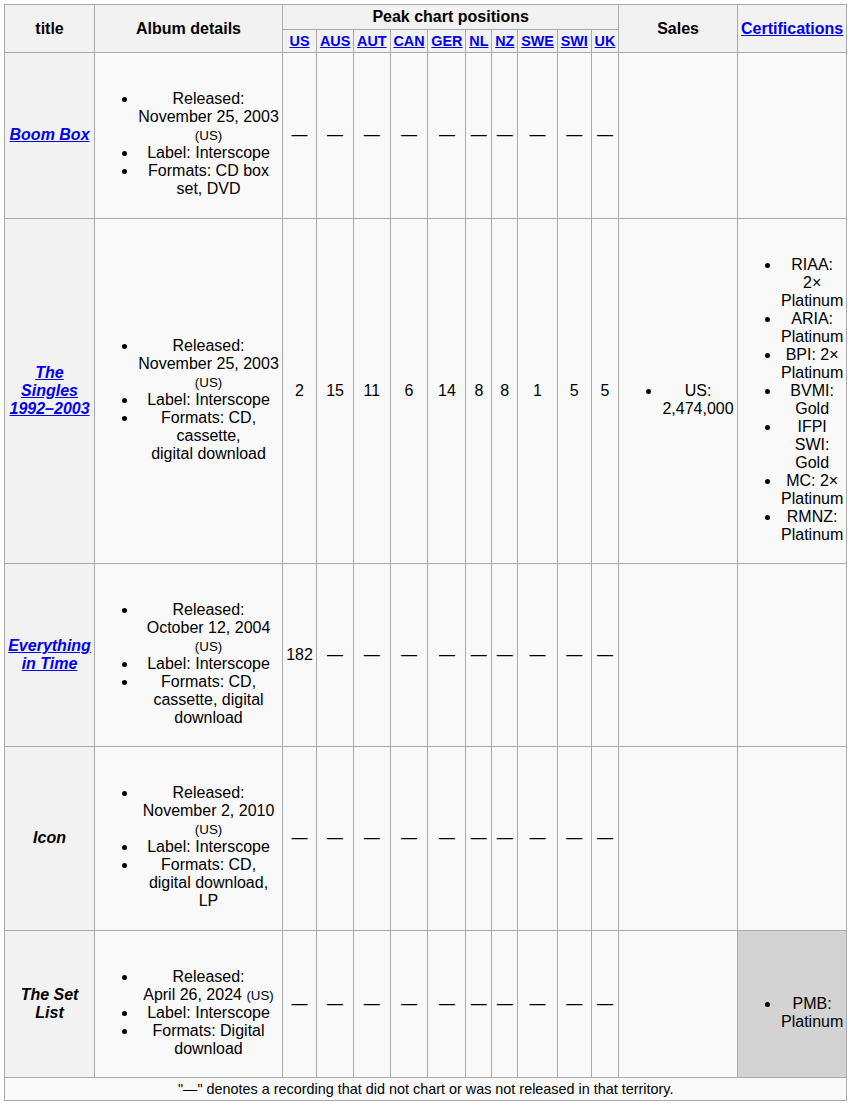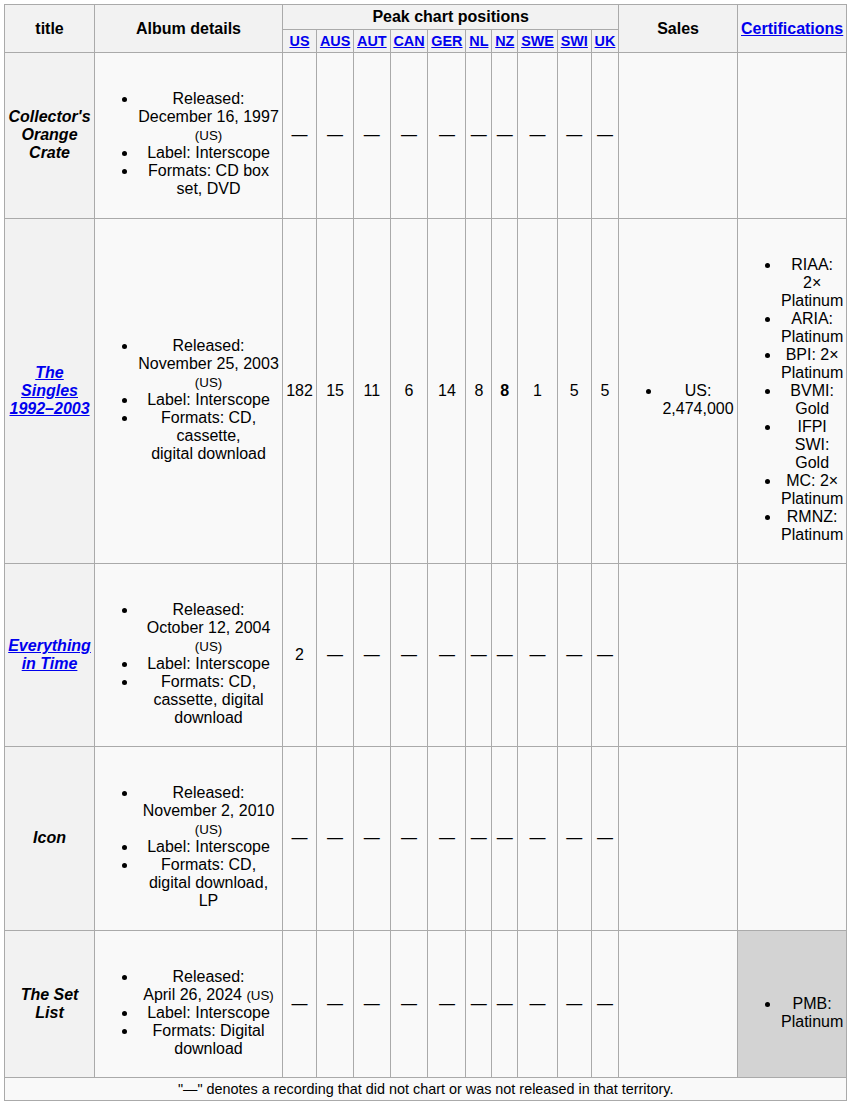+ row: Collector's Orange Crate | Released: December 16, 1997 (US) Label: Interscope Formats: CD box set, DVD | — | — | — | — | — | — | — | — | — | —
- row: Boom Box | Released: November 25, 2003 (US) Label: Interscope Formats: CD box set, DVD | — | — | — | — | — | — | — | — | — | —
The Singles 1992–2003 | Peak chart positions / US: 2 -> 182
The Singles 1992–2003 | Peak chart positions / NZ: normal -> bold
Everything in Time | Peak chart positions / US: 182 -> 2
